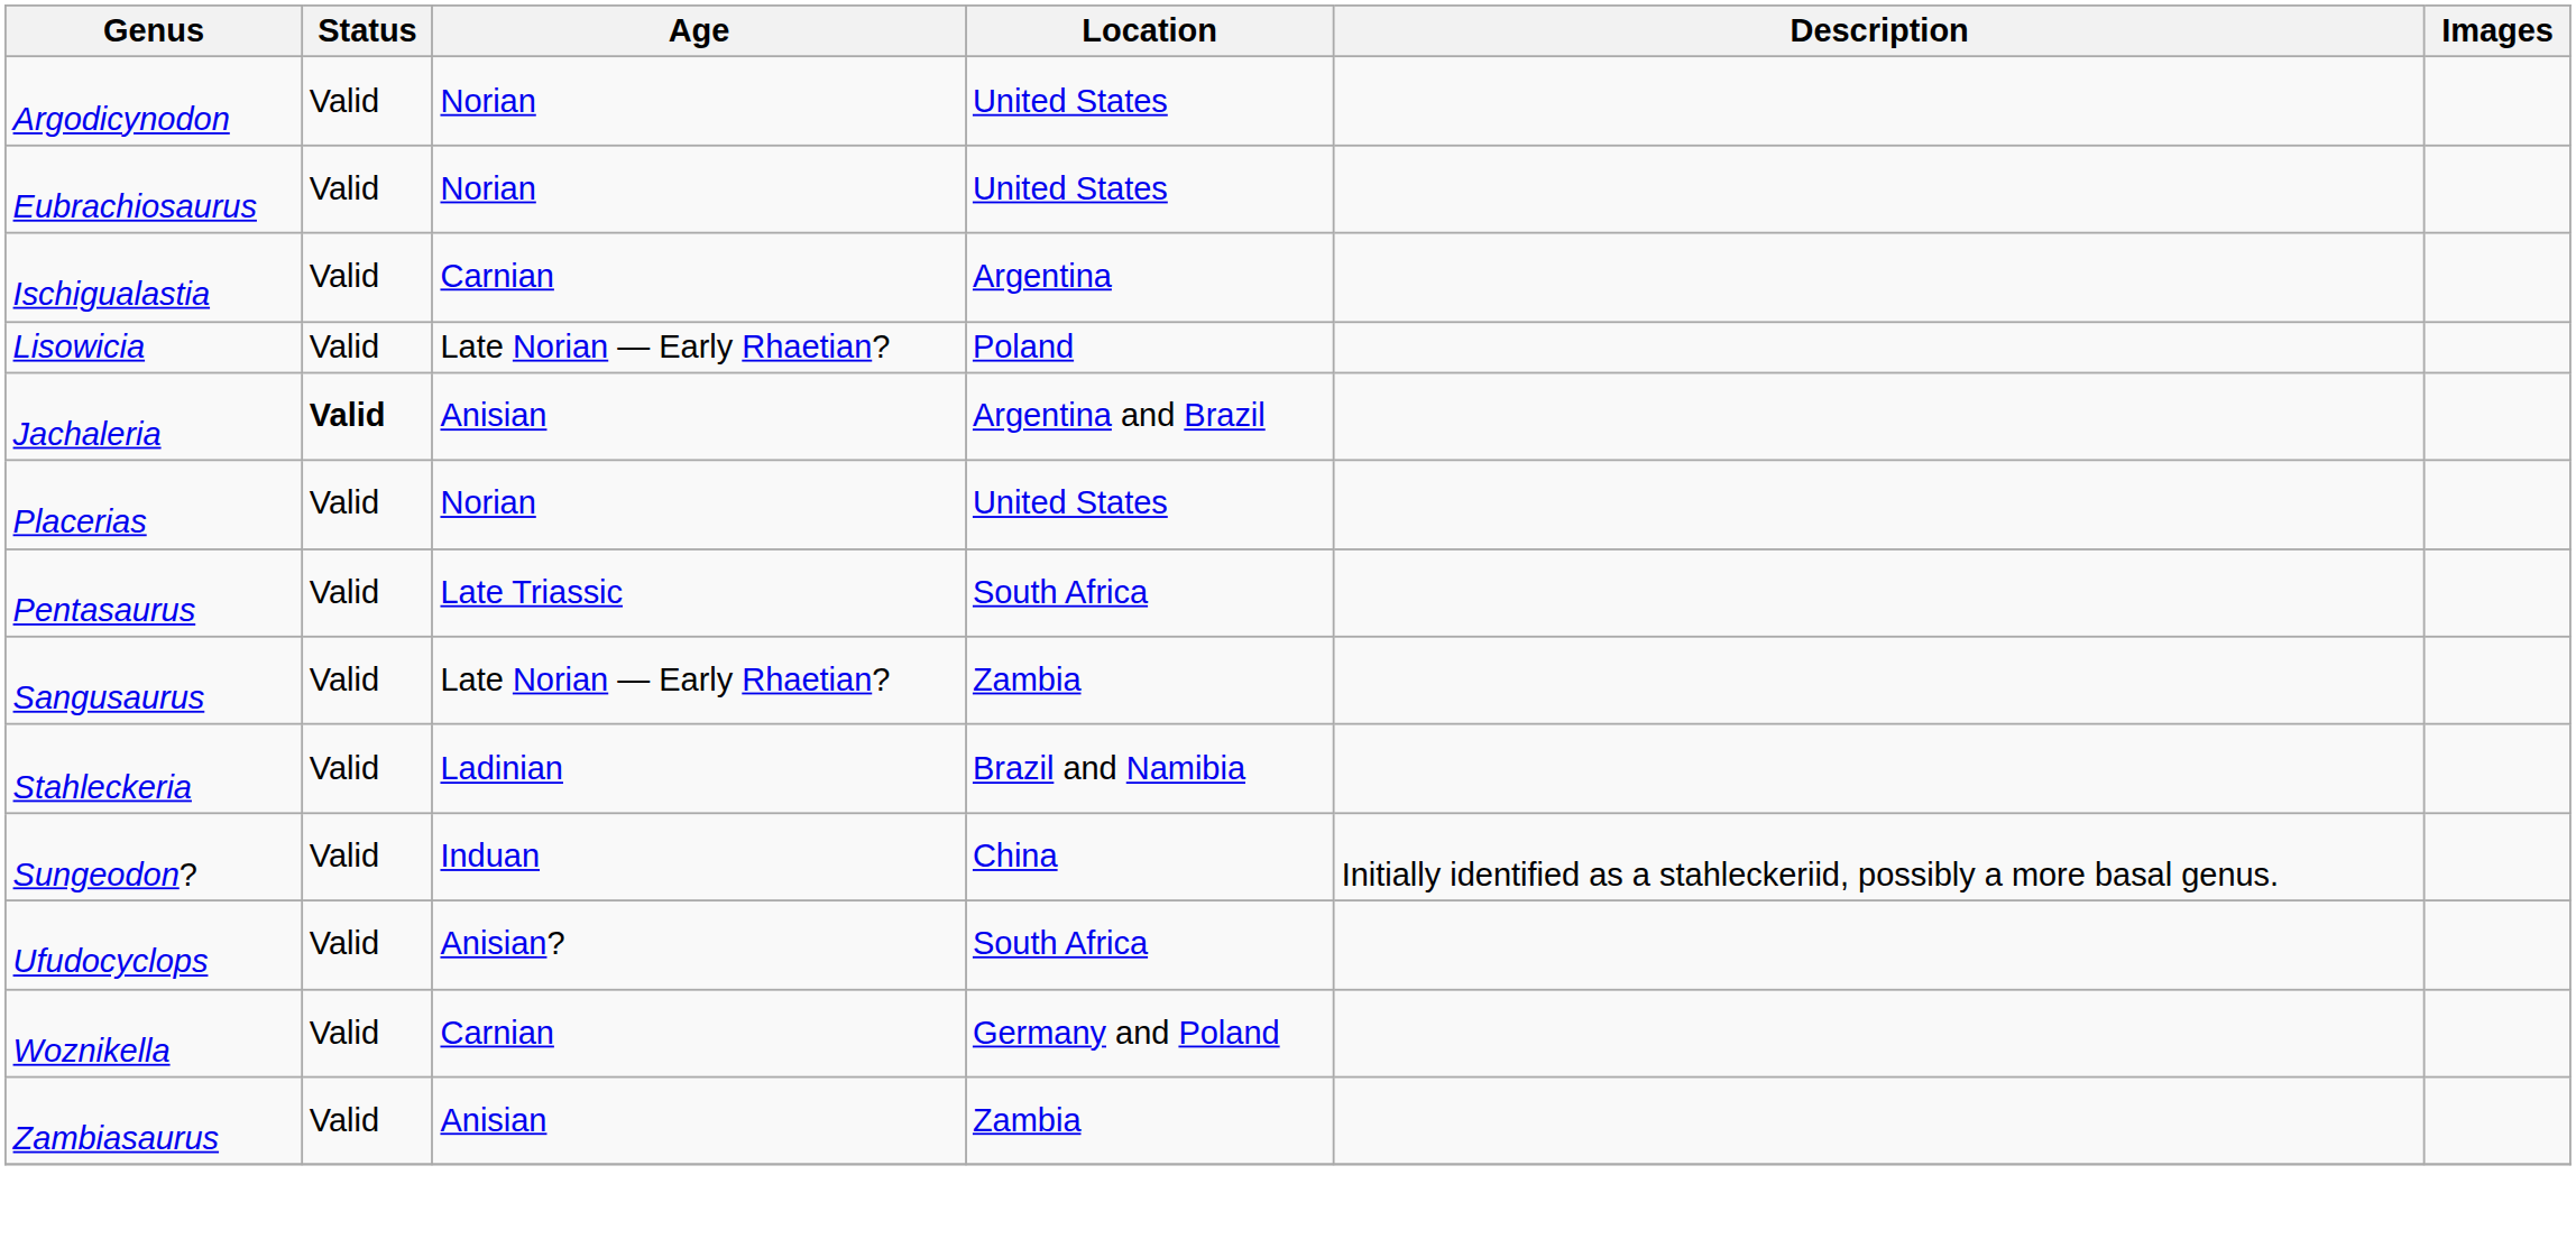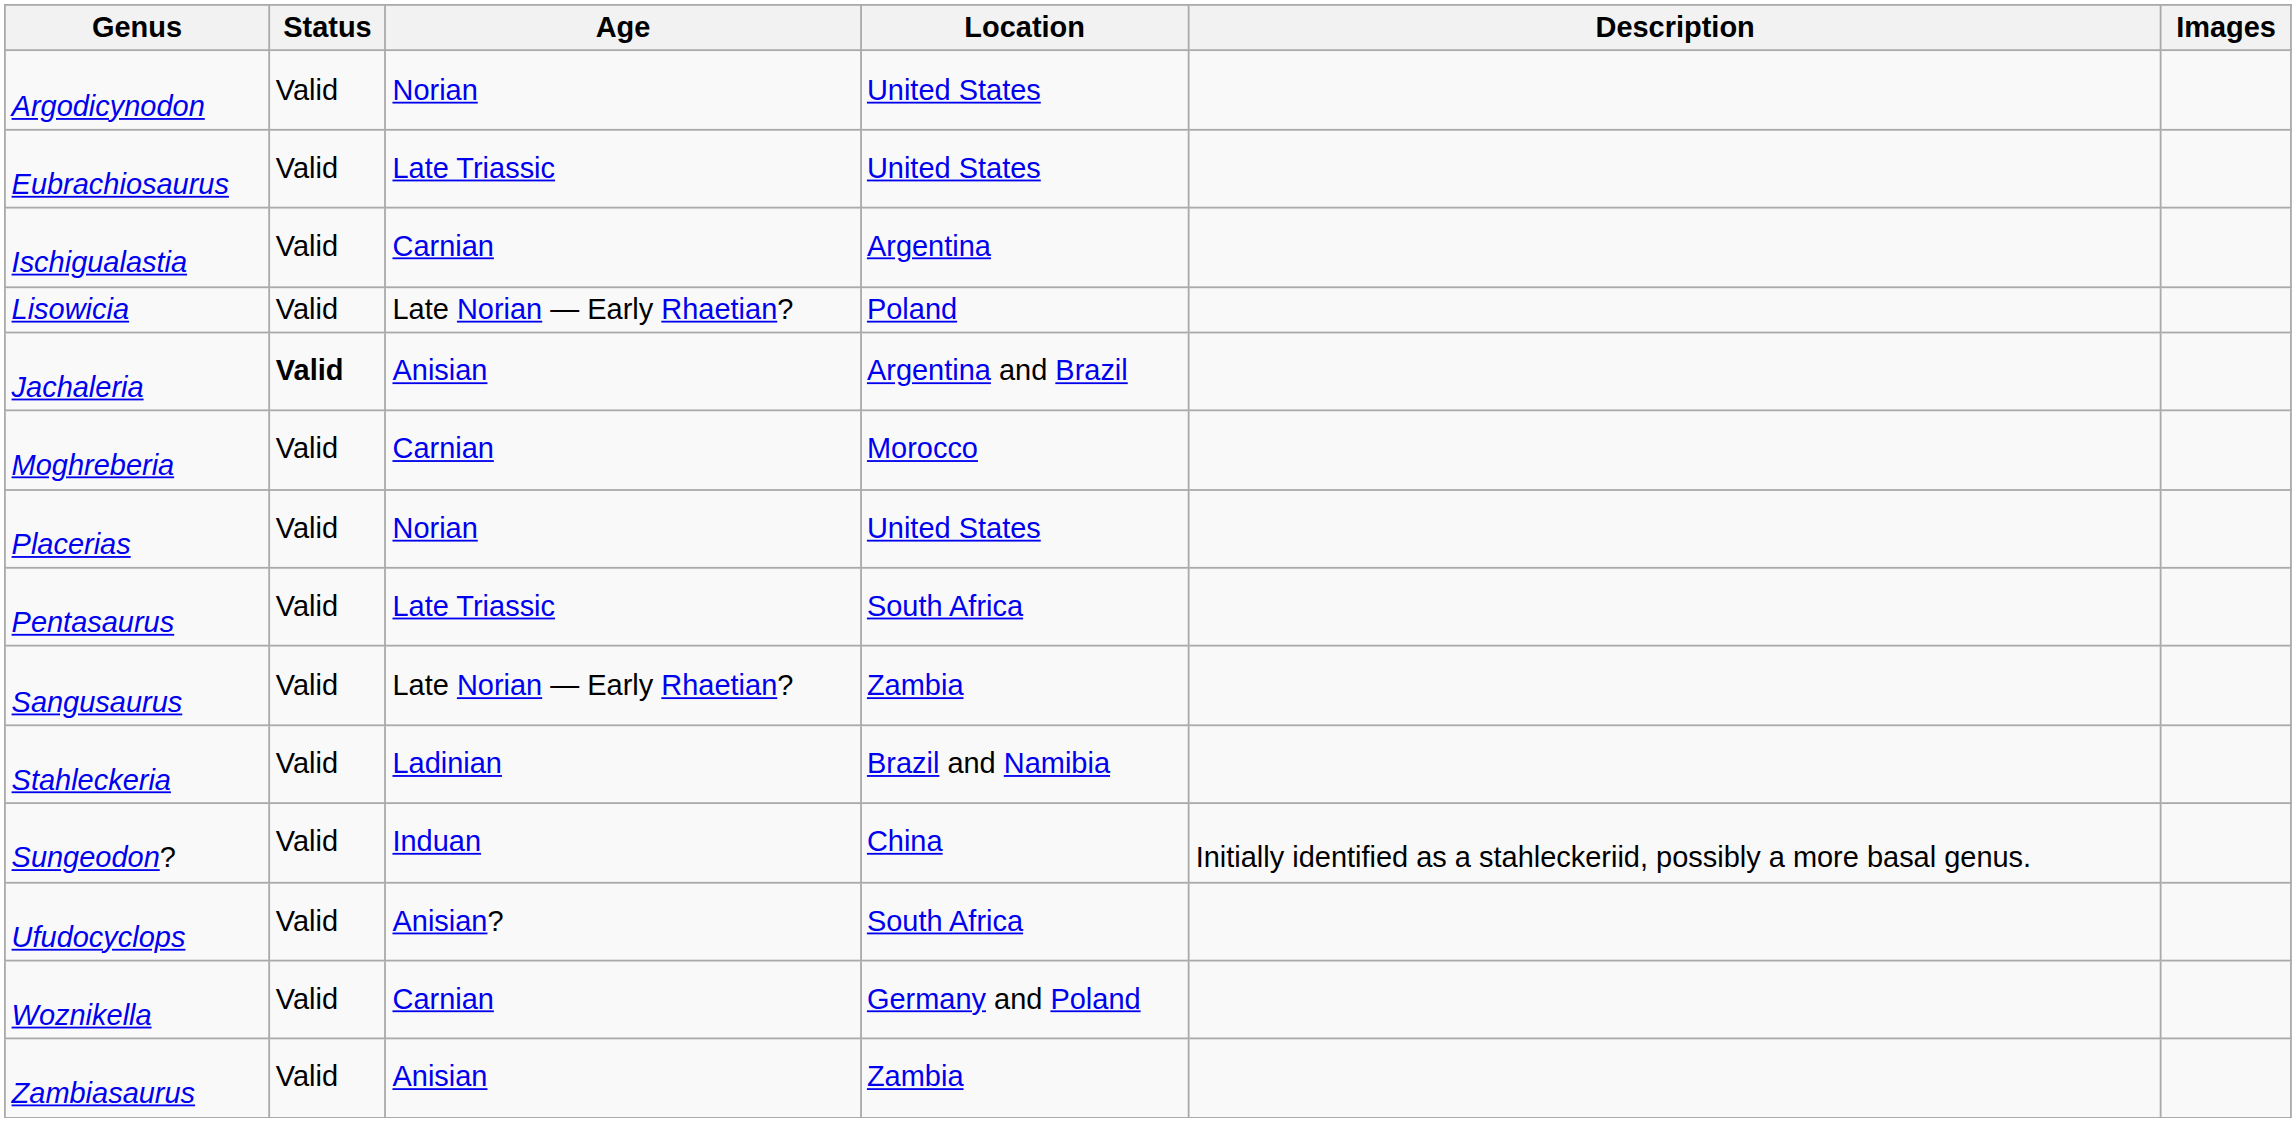Eubrachiosaurus | Age: Norian -> Late Triassic
+ row: Moghreberia | Valid | Carnian | Morocco
